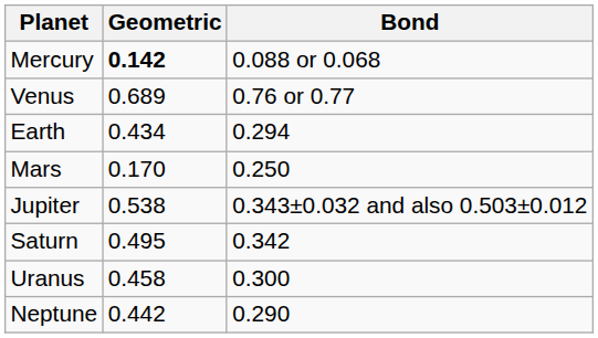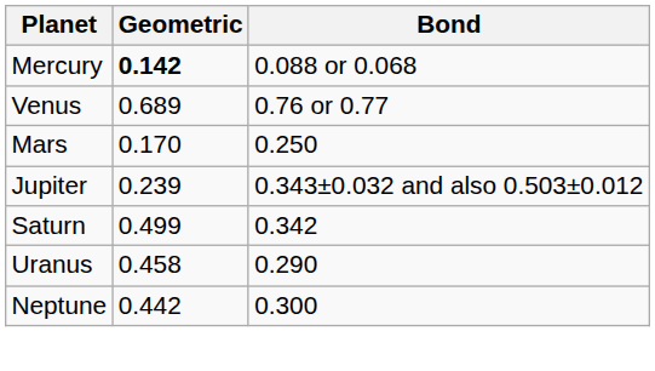- row: Earth | 0.434 | 0.294
Jupiter | Geometric: 0.538 -> 0.239
Saturn | Geometric: 0.495 -> 0.499
Uranus | Bond: 0.300 -> 0.290
Neptune | Bond: 0.290 -> 0.300
